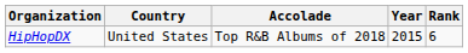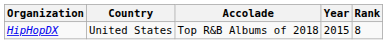HipHopDX | Rank: 6 -> 8
